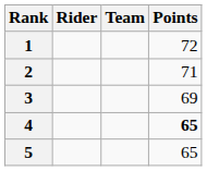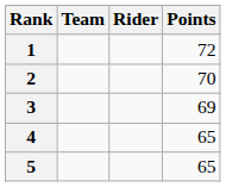columns swapped: Rider <-> Team
2 | Points: 71 -> 70
4 | Points: bold -> normal
